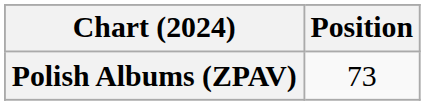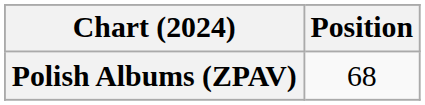Polish Albums (ZPAV) | Position: 73 -> 68
